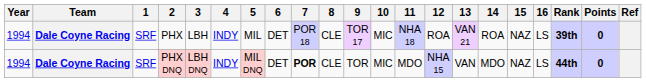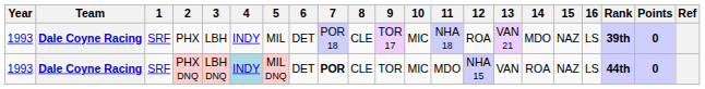PHX | Year: 1994 -> 1993
PHX | 14: ROA -> MDO
PHX DNQ | Year: 1994 -> 1993
PHX DNQ | 4: no background -> lightblue background
PHX DNQ | 14: MDO -> ROA
